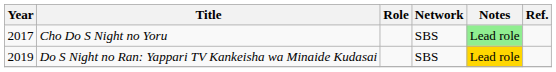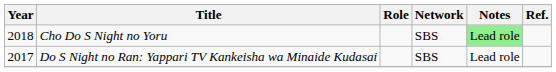Cho Do S Night no Yoru | Year: 2017 -> 2018
Do S Night no Ran: Yappari TV Kankeisha wa Minaide Kudasai | Year: 2019 -> 2017
Do S Night no Ran: Yappari TV Kankeisha wa Minaide Kudasai | Notes: gold background -> no background
